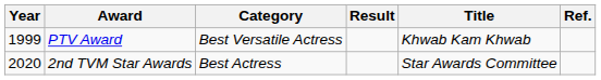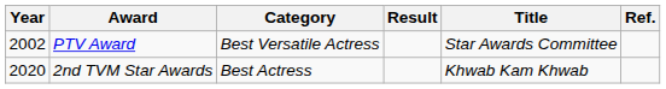PTV Award | Year: 1999 -> 2002
PTV Award | Title: Khwab Kam Khwab -> Star Awards Committee
2nd TVM Star Awards | Title: Star Awards Committee -> Khwab Kam Khwab
